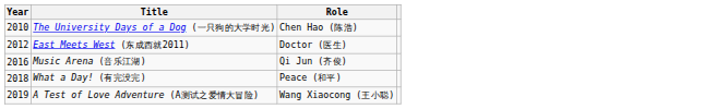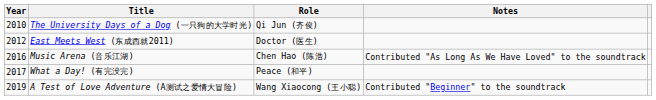+ column: Notes | Contributed "As Long As We Have Loved" to the soundtrack | Contributed "Beginner" to the soundtrack
The University Days of a Dog (一只狗的大学时光) | Role: Chen Hao (陈浩) -> Qi Jun (齐俊)
Music Arena (音乐江湖) | Role: Qi Jun (齐俊) -> Chen Hao (陈浩)
What a Day! (有完没完) | Year: 2018 -> 2017
